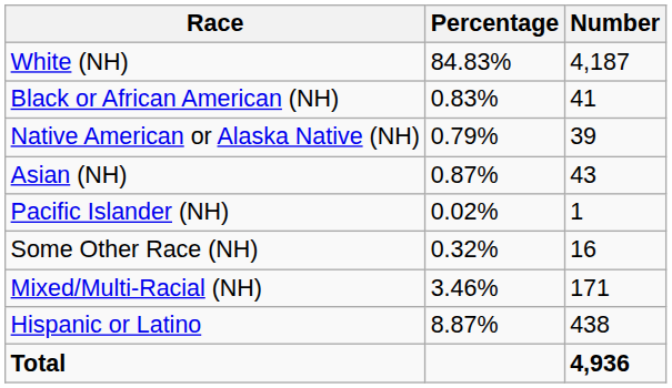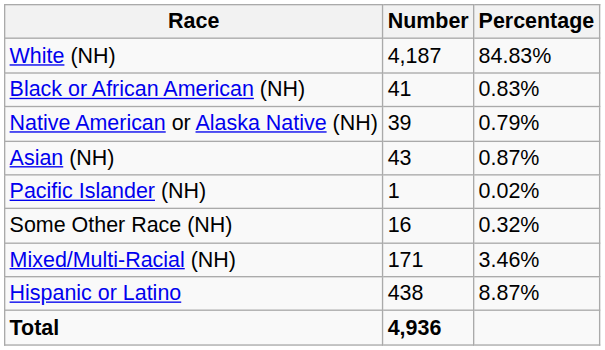columns swapped: Number <-> Percentage
